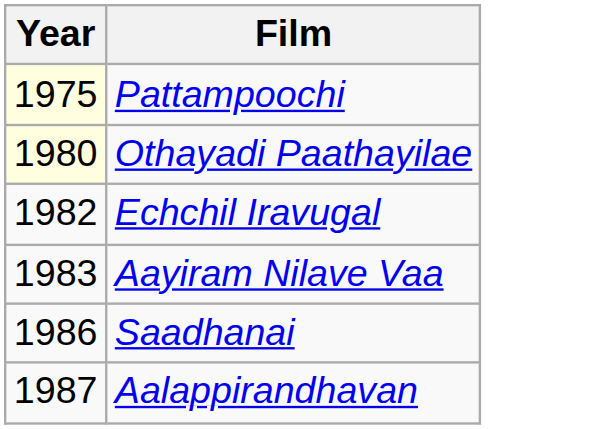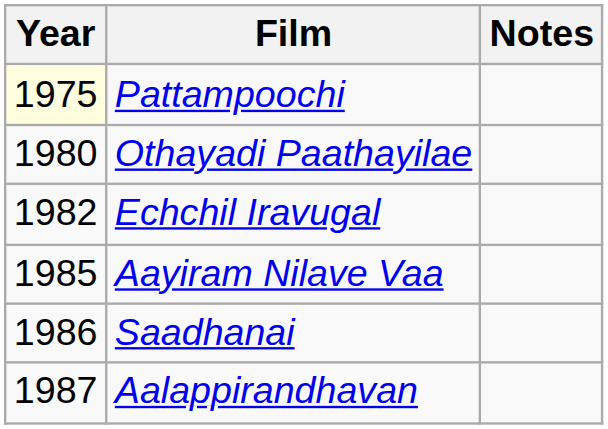+ column: Notes
Othayadi Paathayilae | Year: lightyellow background -> no background
Aayiram Nilave Vaa | Year: 1983 -> 1985
